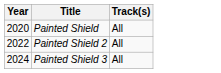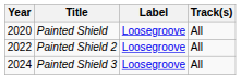+ column: Label | Loosegroove | Loosegroove | Loosegroove
